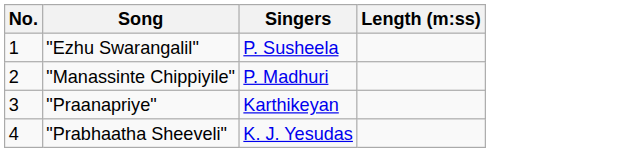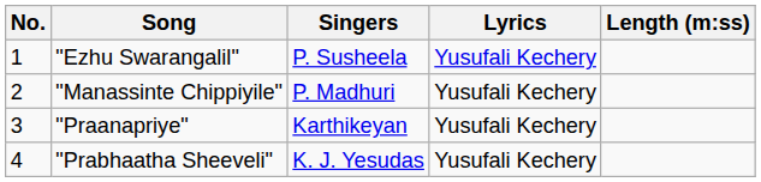+ column: Lyrics | Yusufali Kechery | Yusufali Kechery | Yusufali Kechery | Yusufali Kechery
